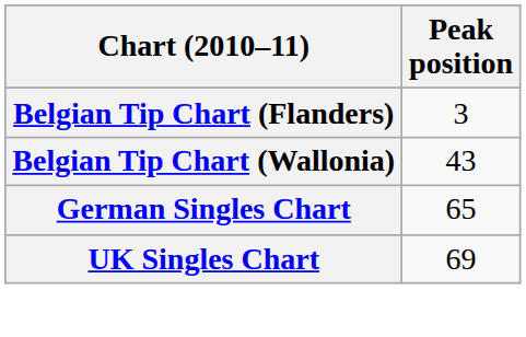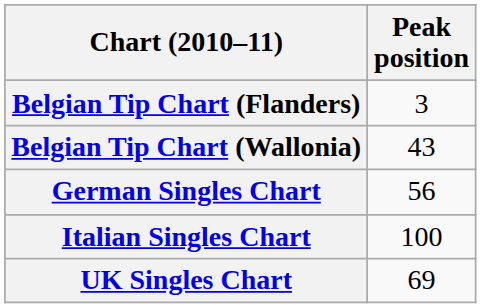German Singles Chart | Peak position: 65 -> 56
+ row: Italian Singles Chart | 100
